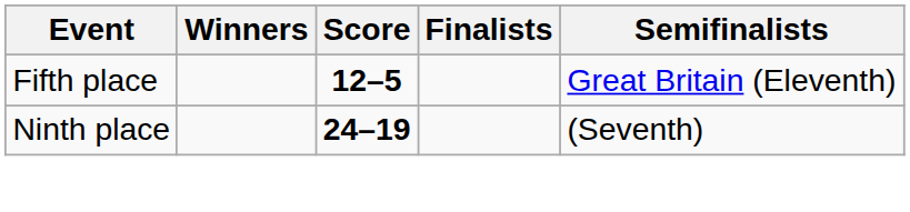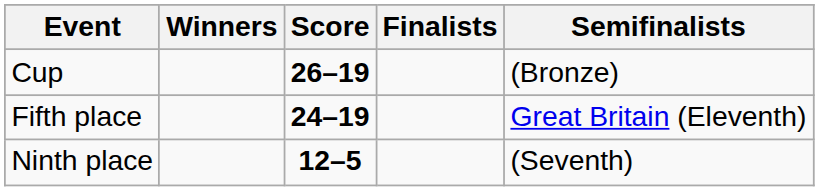+ row: Cup | 26–19 | (Bronze)
Fifth place | Score: 12–5 -> 24–19
Ninth place | Score: 24–19 -> 12–5
